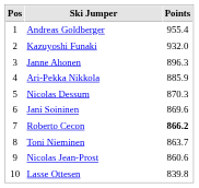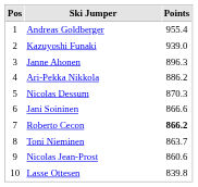Kazuyoshi Funaki | Points: 932.0 -> 939.0
Ari-Pekka Nikkola | Points: 885.9 -> 886.2
Jani Soininen | Points: 869.6 -> 866.6
